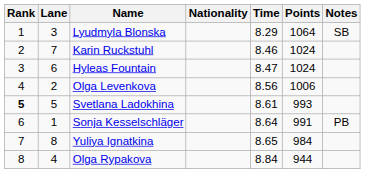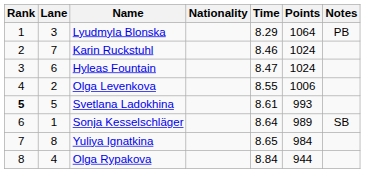Lyudmyla Blonska | Notes: SB -> PB
Olga Levenkova | Time: 8.56 -> 8.55
Sonja Kesselschläger | Points: 991 -> 989
Sonja Kesselschläger | Notes: PB -> SB
